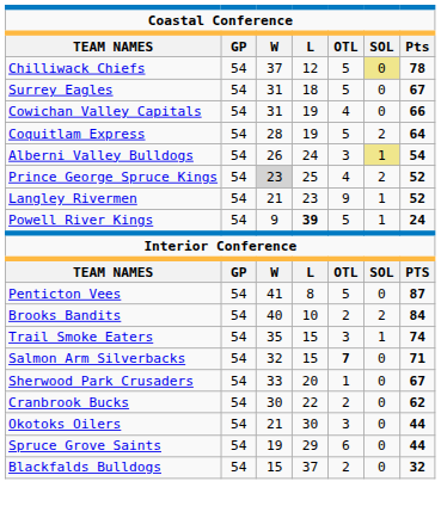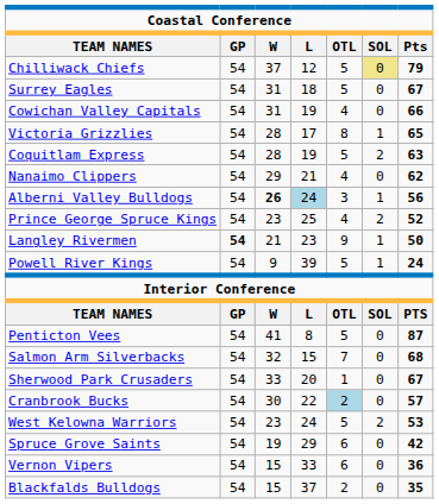Chilliwack Chiefs | Pts: 78 -> 79
+ row: Victoria Grizzlies | 54 | 28 | 17 | 8 | 1 | 65
Coquitlam Express | Pts: 64 -> 63
+ row: Nanaimo Clippers | 54 | 29 | 21 | 4 | 0 | 62
Alberni Valley Bulldogs | W: normal -> bold
Alberni Valley Bulldogs | L: no background -> lightblue background
Alberni Valley Bulldogs | SOL: khaki background -> no background
Alberni Valley Bulldogs | Pts: 54 -> 56
Prince George Spruce Kings | W: lightgrey background -> no background
Langley Rivermen | GP: normal -> bold
Langley Rivermen | Pts: 52 -> 50
Powell River Kings | L: bold -> normal
- row: Brooks Bandits | 54 | 40 | 10 | 2 | 2 | 84
- row: Trail Smoke Eaters | 54 | 35 | 15 | 3 | 1 | 74
Salmon Arm Silverbacks | OTL: bold -> normal
Salmon Arm Silverbacks | Pts: 71 -> 68
Cranbrook Bucks | OTL: no background -> lightblue background
Cranbrook Bucks | Pts: 62 -> 57
+ row: West Kelowna Warriors | 54 | 23 | 24 | 5 | 2 | 53
- row: Okotoks Oilers | 54 | 21 | 30 | 3 | 0 | 44
Spruce Grove Saints | Pts: 44 -> 42
+ row: Vernon Vipers | 54 | 15 | 33 | 6 | 0 | 36
Blackfalds Bulldogs | Pts: 32 -> 35
